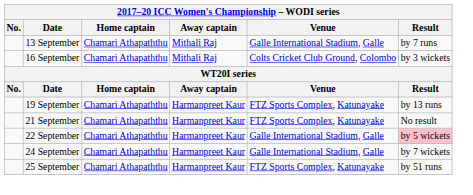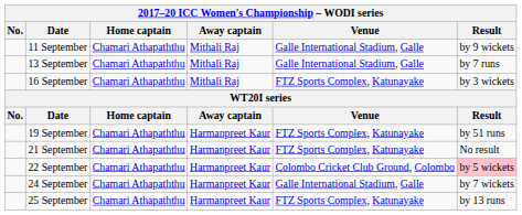+ row: 11 September | Chamari Athapaththu | Mithali Raj | Galle International Stadium, Galle | by 9 wickets
16 September | Venue: Colts Cricket Club Ground, Colombo -> FTZ Sports Complex, Katunayake
19 September | Result: by 13 runs -> by 51 runs
22 September | Venue: Galle International Stadium, Galle -> Colombo Cricket Club Ground, Colombo
25 September | Result: by 51 runs -> by 13 runs
